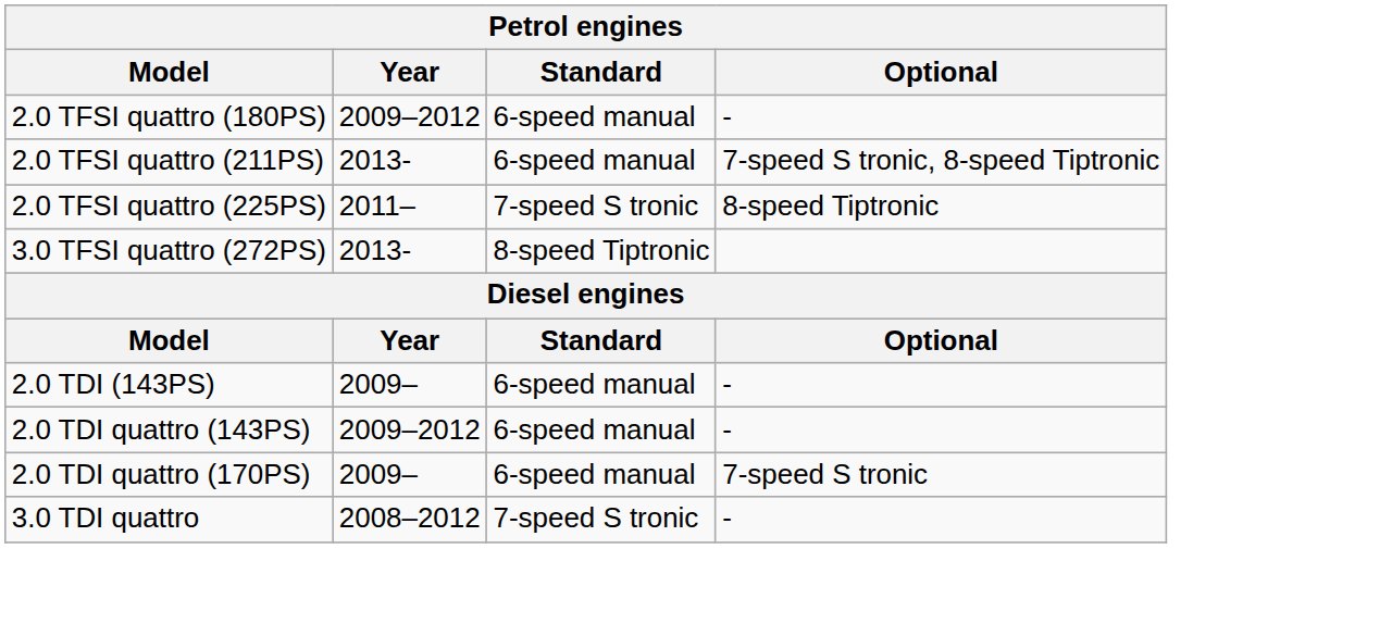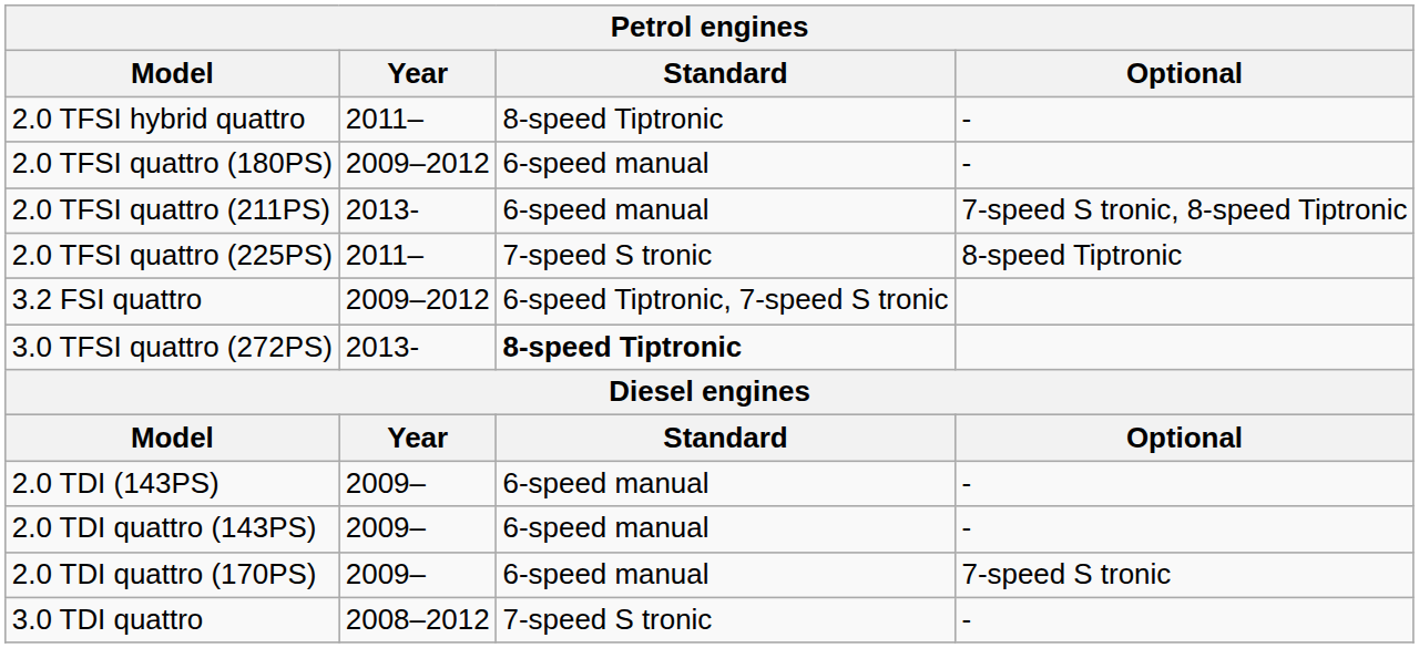+ row: 2.0 TFSI hybrid quattro | 2011– | 8-speed Tiptronic | -
+ row: 3.2 FSI quattro | 2009–2012 | 6-speed Tiptronic, 7-speed S tronic
3.0 TFSI quattro (272PS) | Standard: normal -> bold
2.0 TDI quattro (143PS) | Year: 2009–2012 -> 2009–
